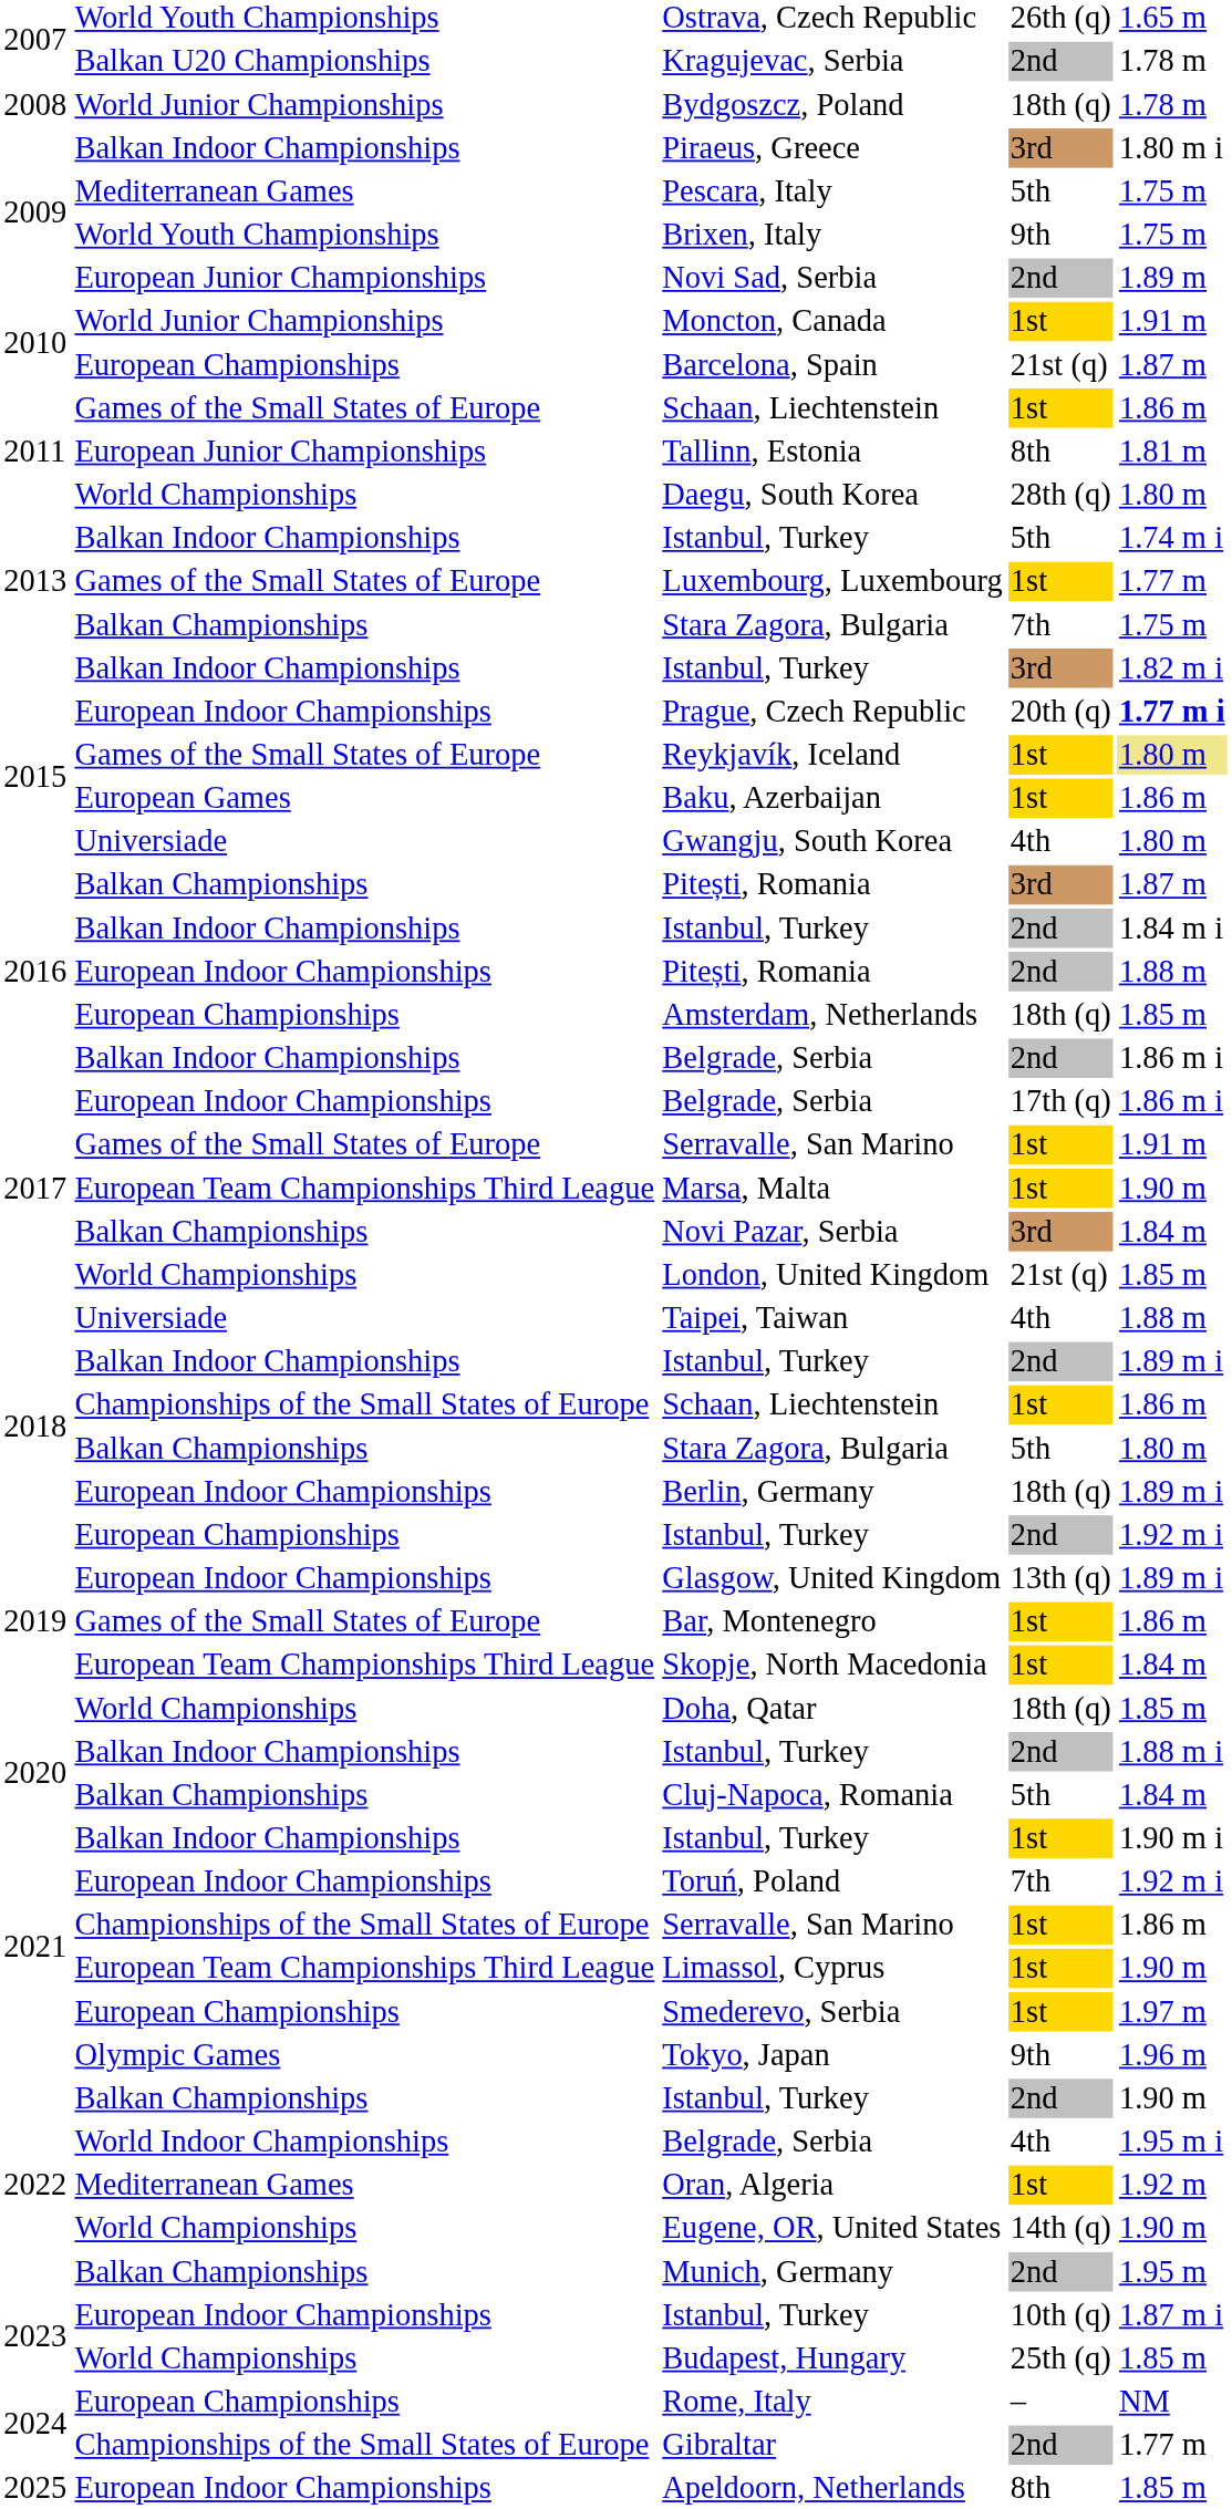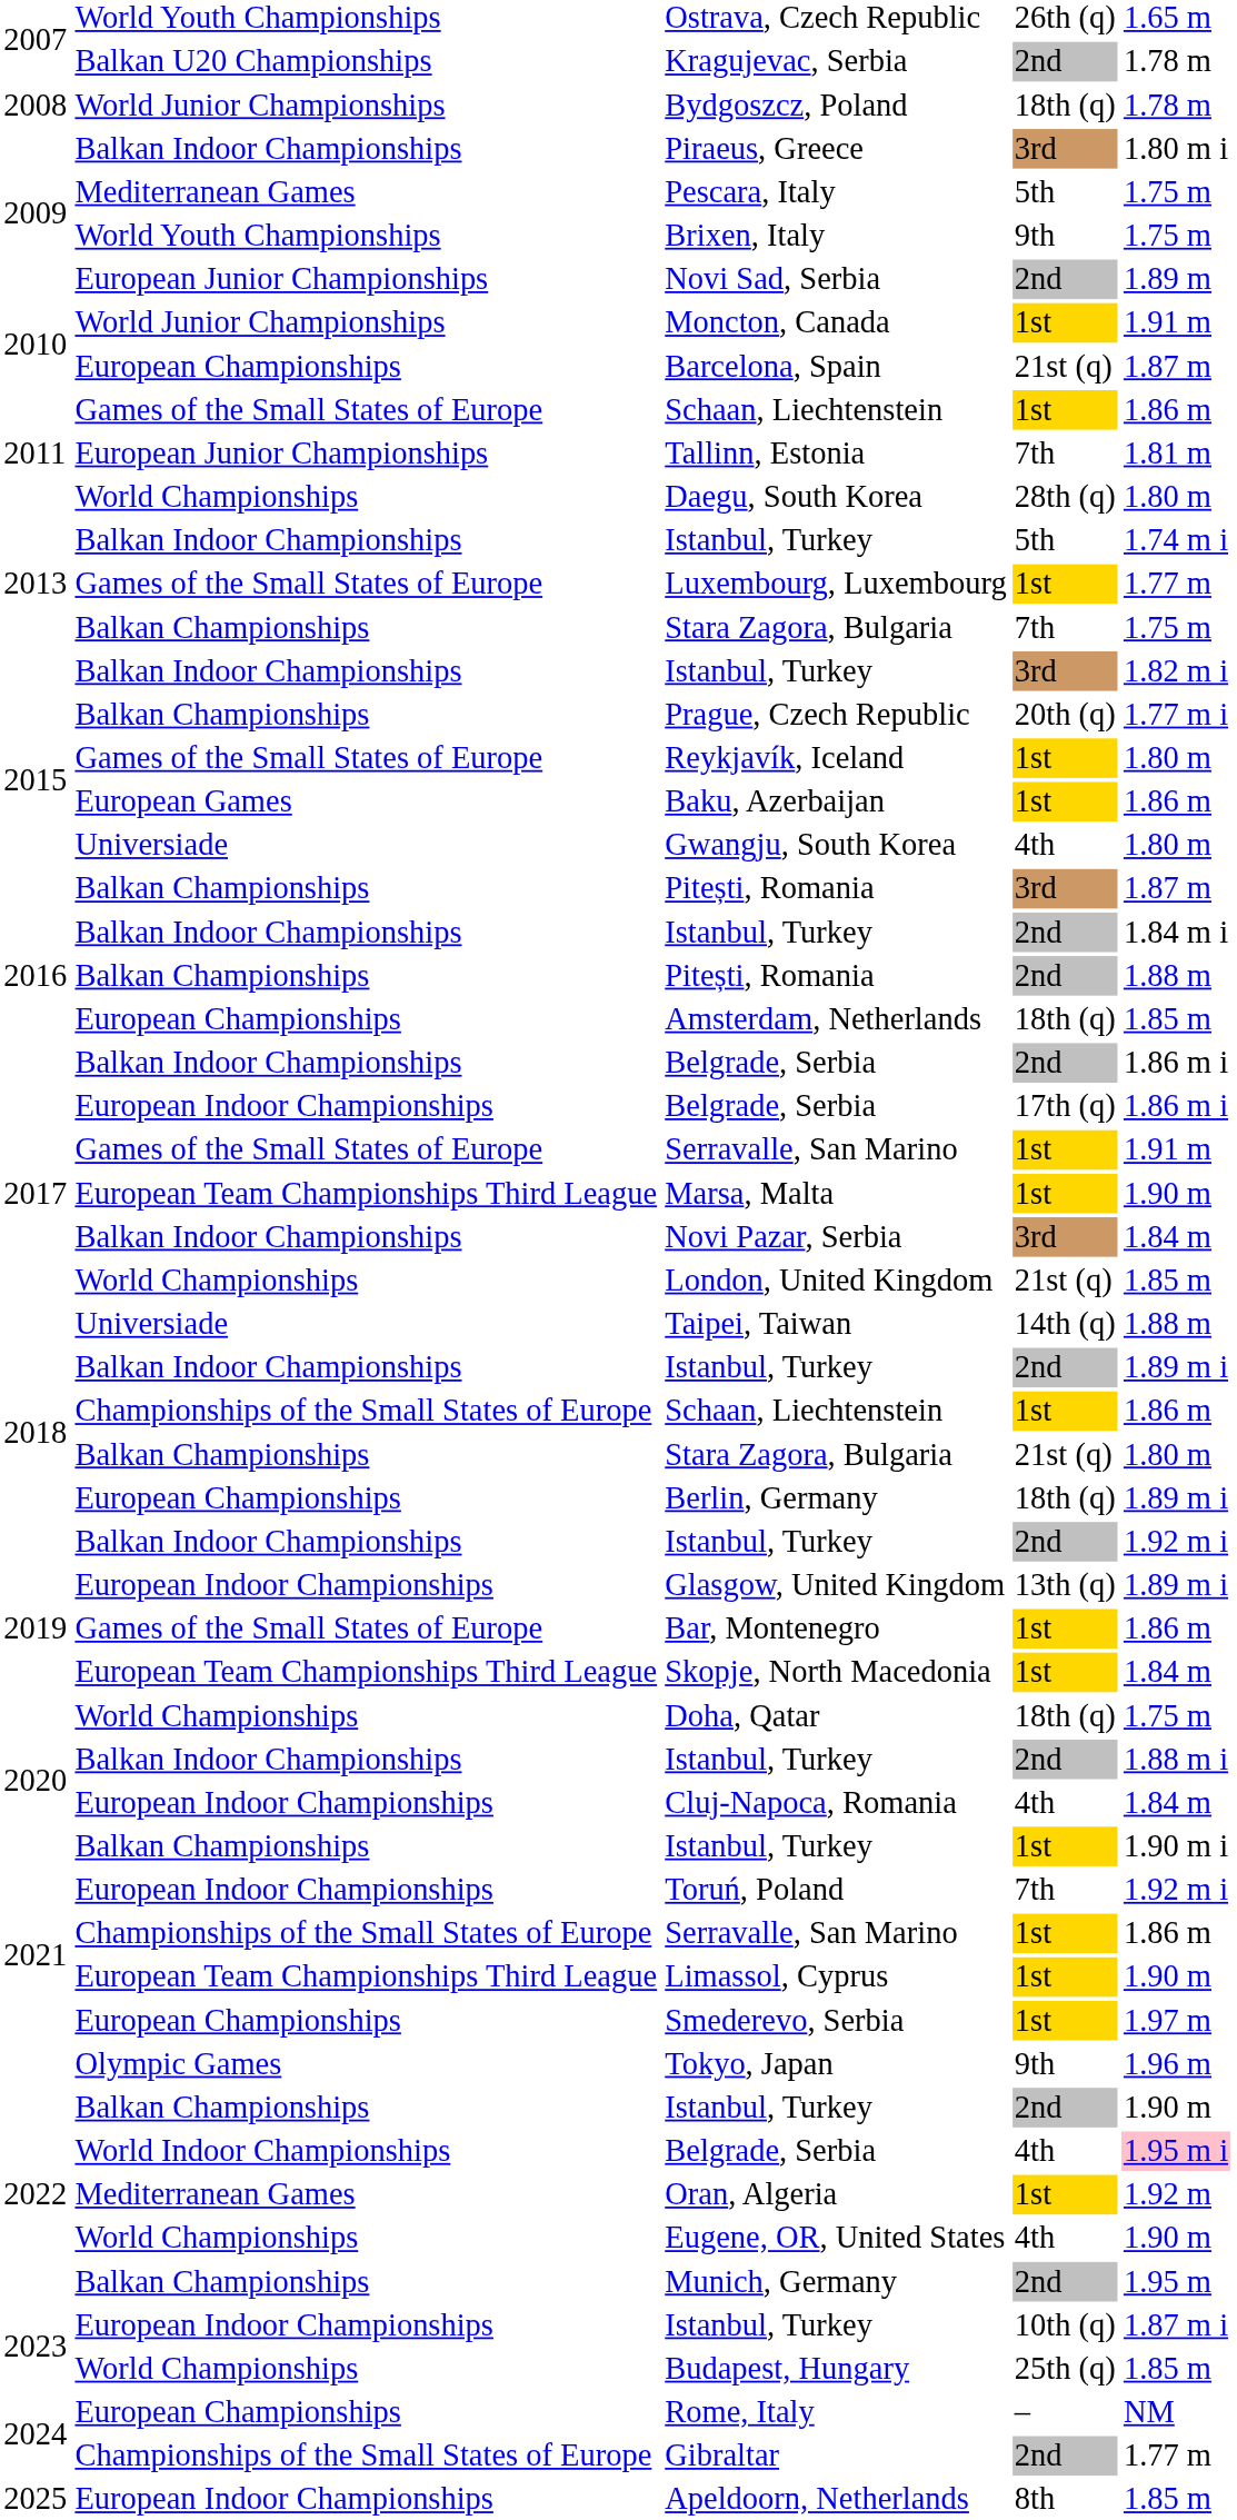Tallinn, Estonia | column 4: 8th -> 7th
Prague, Czech Republic | column 2: European Indoor Championships -> Balkan Championships
Prague, Czech Republic | column 5: bold -> normal
Reykjavík, Iceland | column 5: khaki background -> no background
2016 / Pitești, Romania | column 2: European Indoor Championships -> Balkan Championships
Novi Pazar, Serbia | column 2: Balkan Championships -> Balkan Indoor Championships
Taipei, Taiwan | column 4: 4th -> 14th (q)
2018 / Stara Zagora, Bulgaria | column 4: 5th -> 21st (q)
Berlin, Germany | column 2: European Indoor Championships -> European Championships
2019 / Istanbul, Turkey | column 2: European Championships -> Balkan Indoor Championships
Doha, Qatar | column 5: 1.85 m -> 1.75 m
Cluj-Napoca, Romania | column 2: Balkan Championships -> European Indoor Championships
Cluj-Napoca, Romania | column 4: 5th -> 4th
2021 / Istanbul, Turkey | column 2: Balkan Indoor Championships -> Balkan Championships
2022 / Belgrade, Serbia | column 5: no background -> pink background
Eugene, OR, United States | column 4: 14th (q) -> 4th
